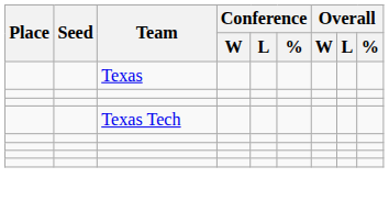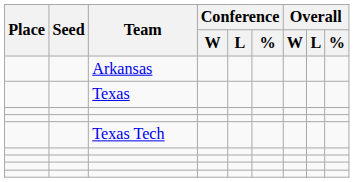+ row: Arkansas
